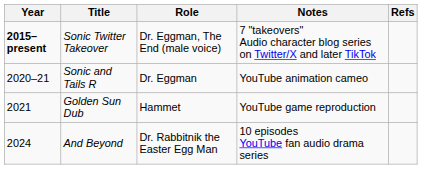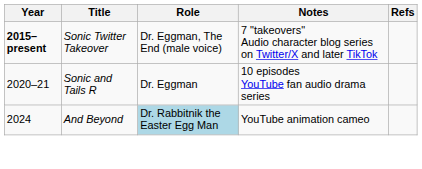Sonic and Tails R | Notes: YouTube animation cameo -> 10 episodes YouTube fan audio drama series
- row: 2021 | Golden Sun Dub | Hammet | YouTube game reproduction
And Beyond | Role: no background -> lightblue background
And Beyond | Notes: 10 episodes YouTube fan audio drama series -> YouTube animation cameo
